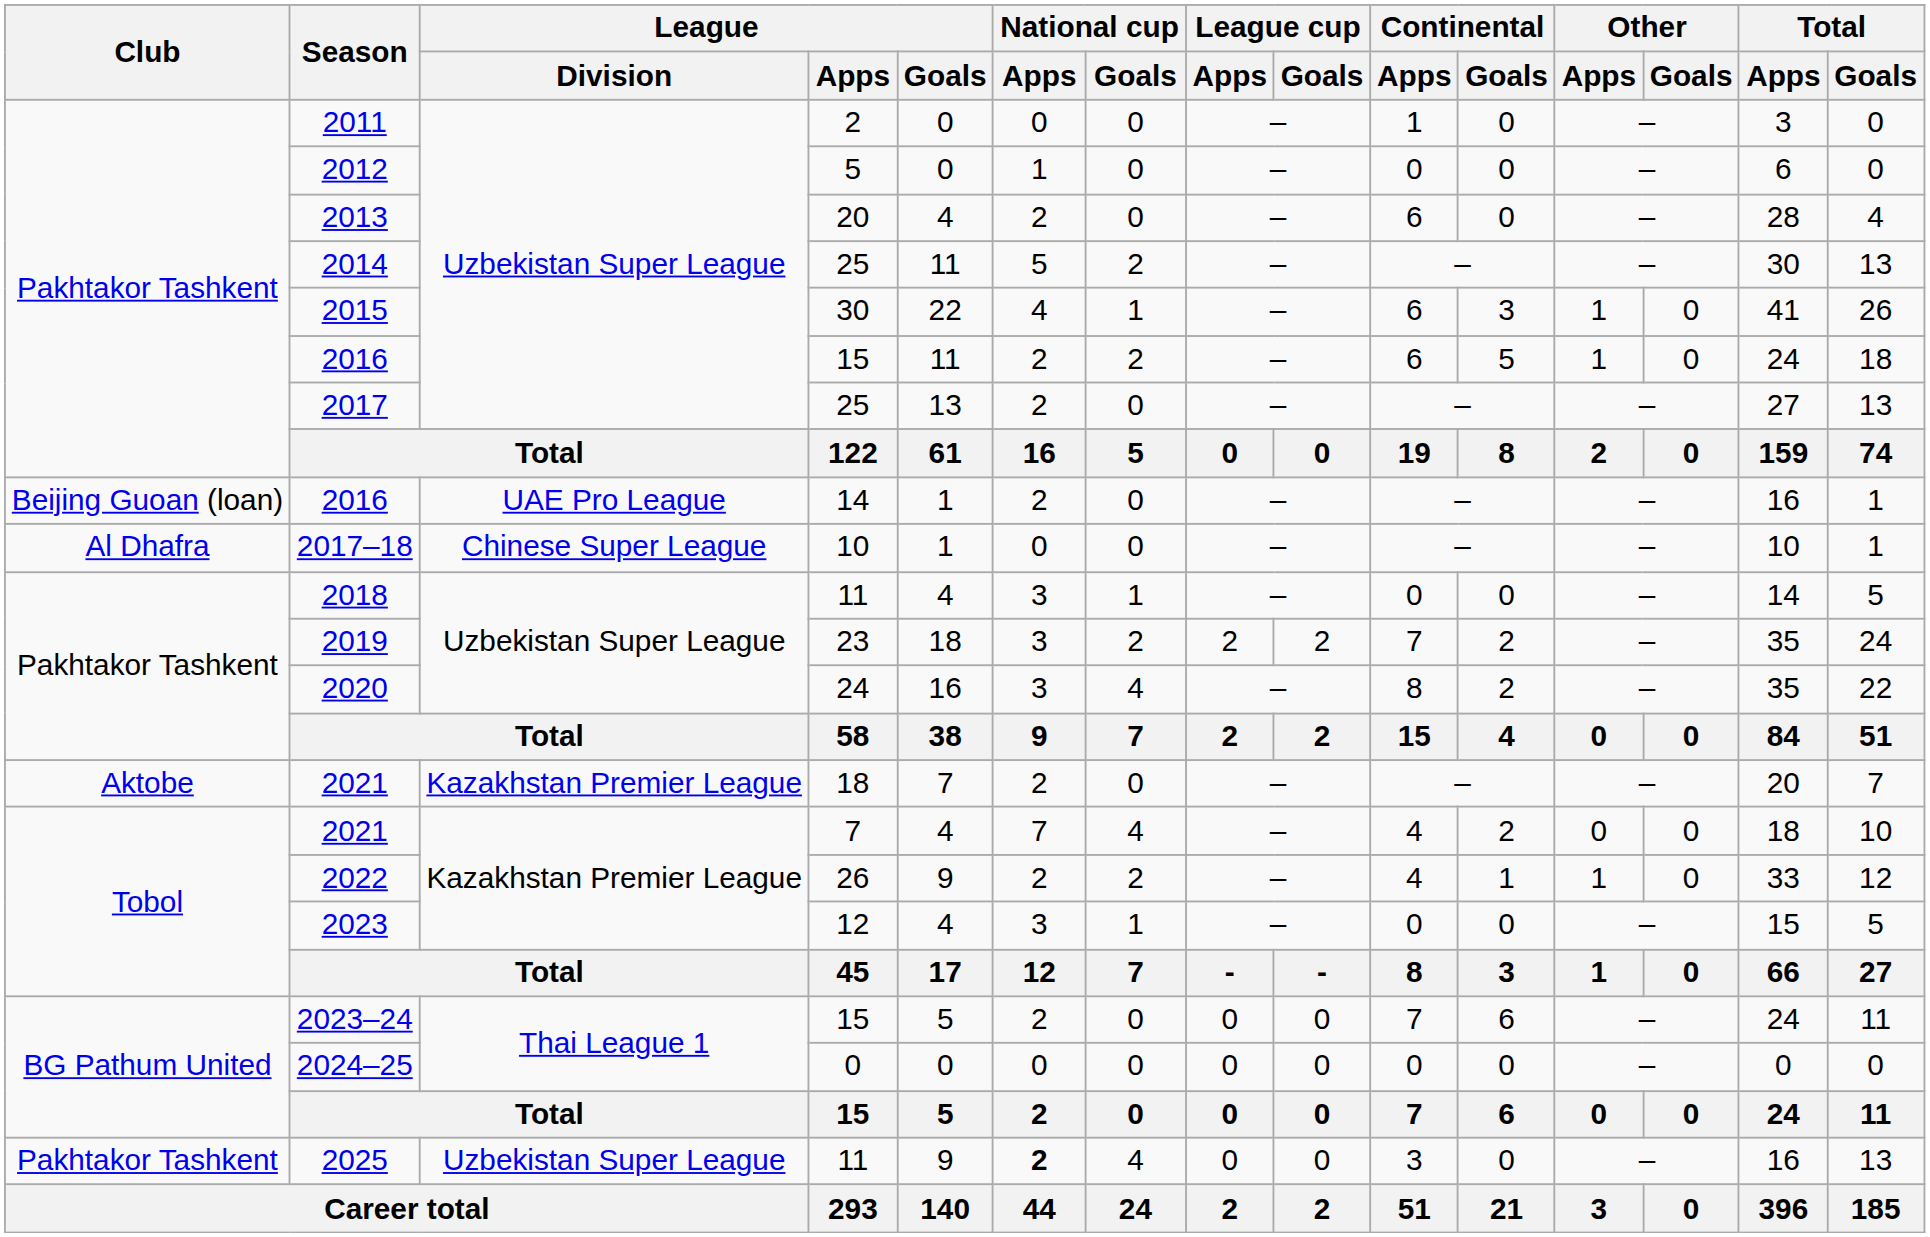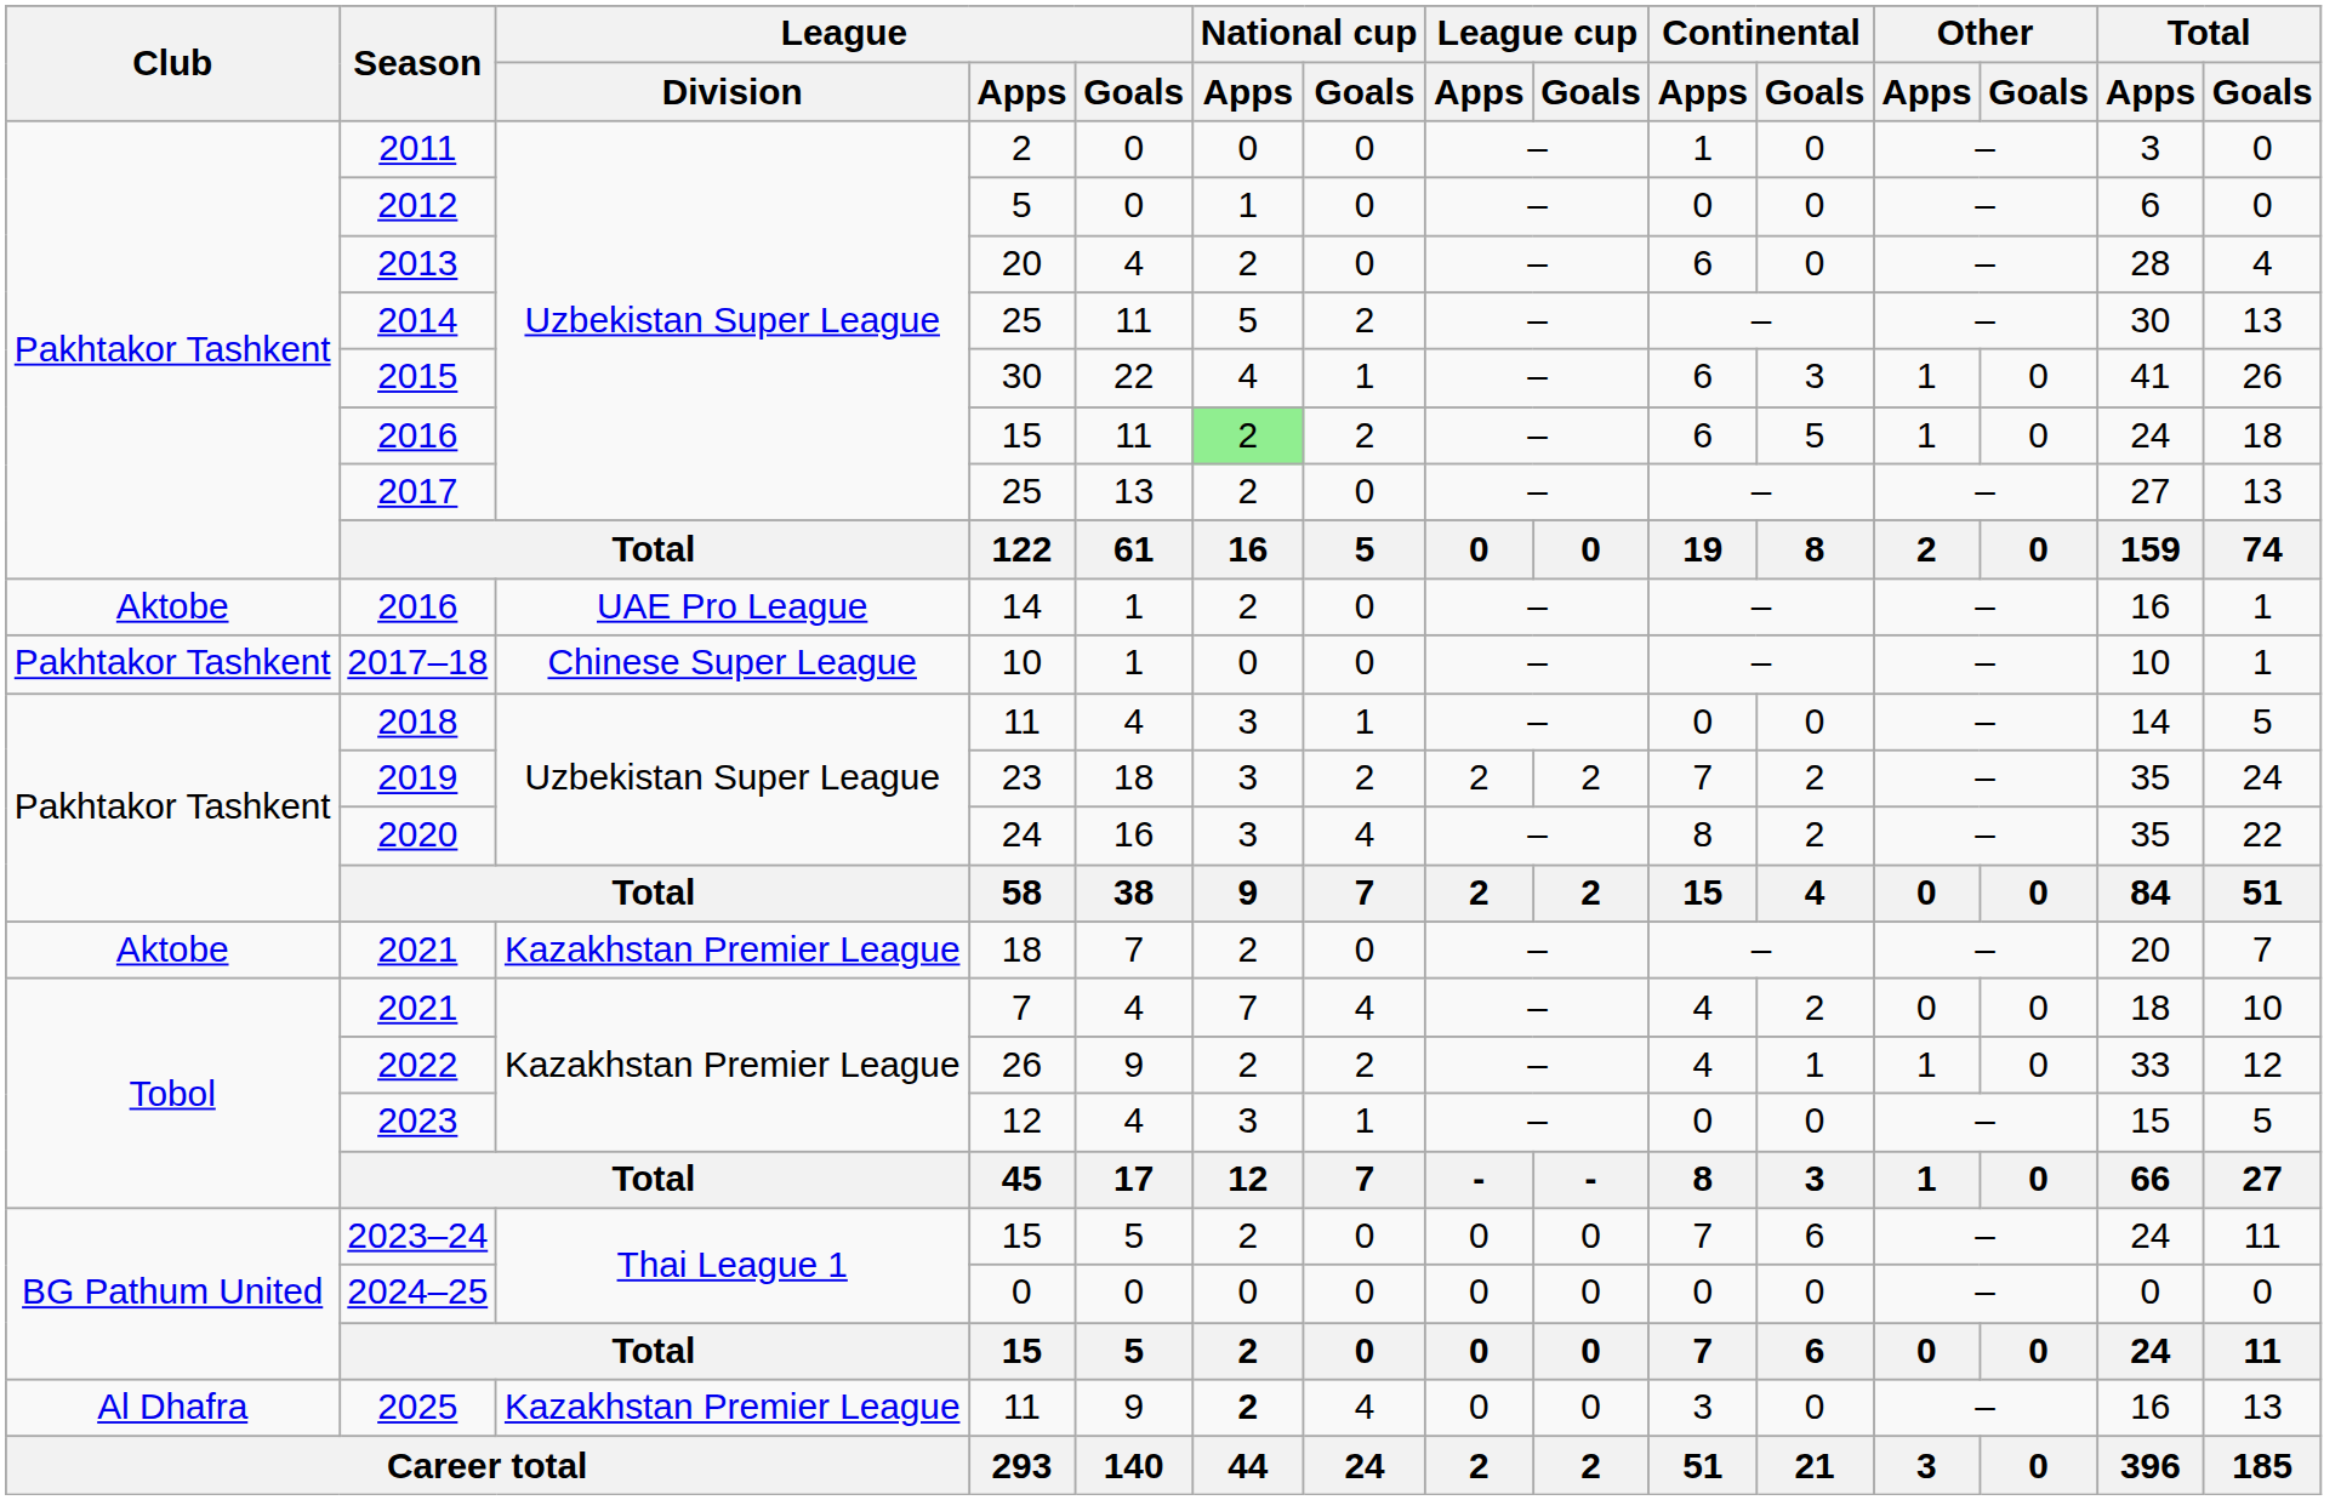2016 / 15 | National cup / Apps: no background -> lightgreen background
2016 / 14 | Club: Beijing Guoan (loan) -> Aktobe
2017–18 | Club: Al Dhafra -> Pakhtakor Tashkent
2025 | Club: Pakhtakor Tashkent -> Al Dhafra
2025 | League / Division: Uzbekistan Super League -> Kazakhstan Premier League
